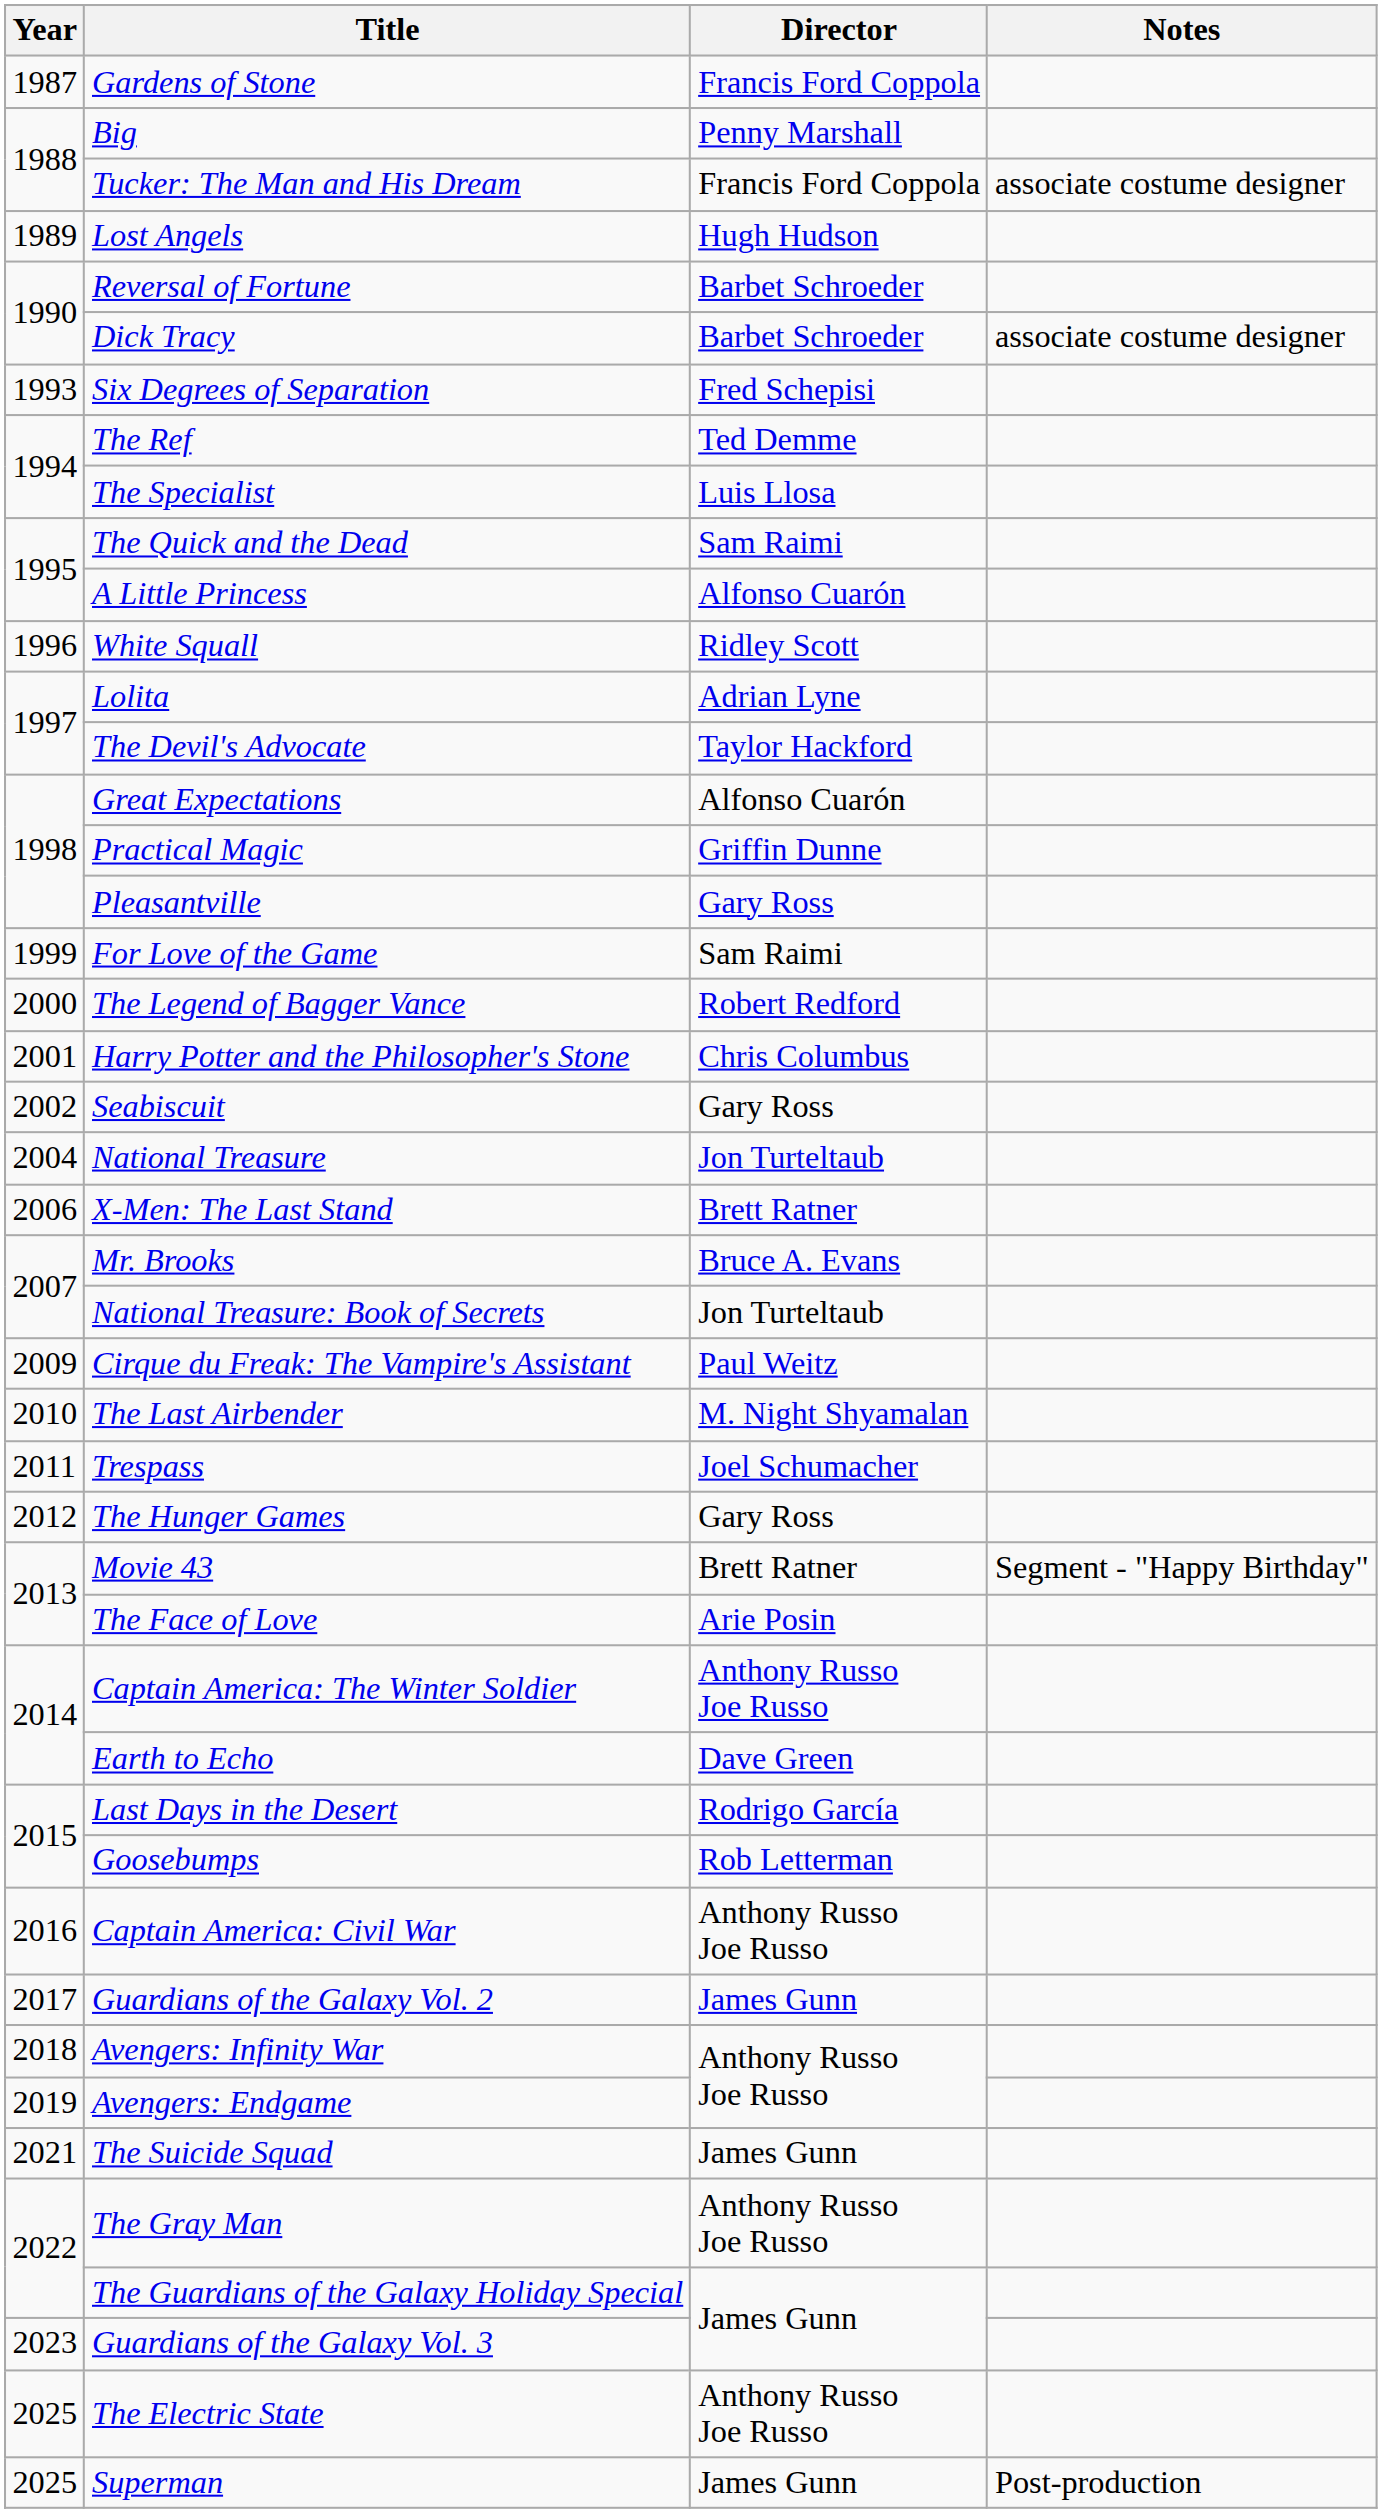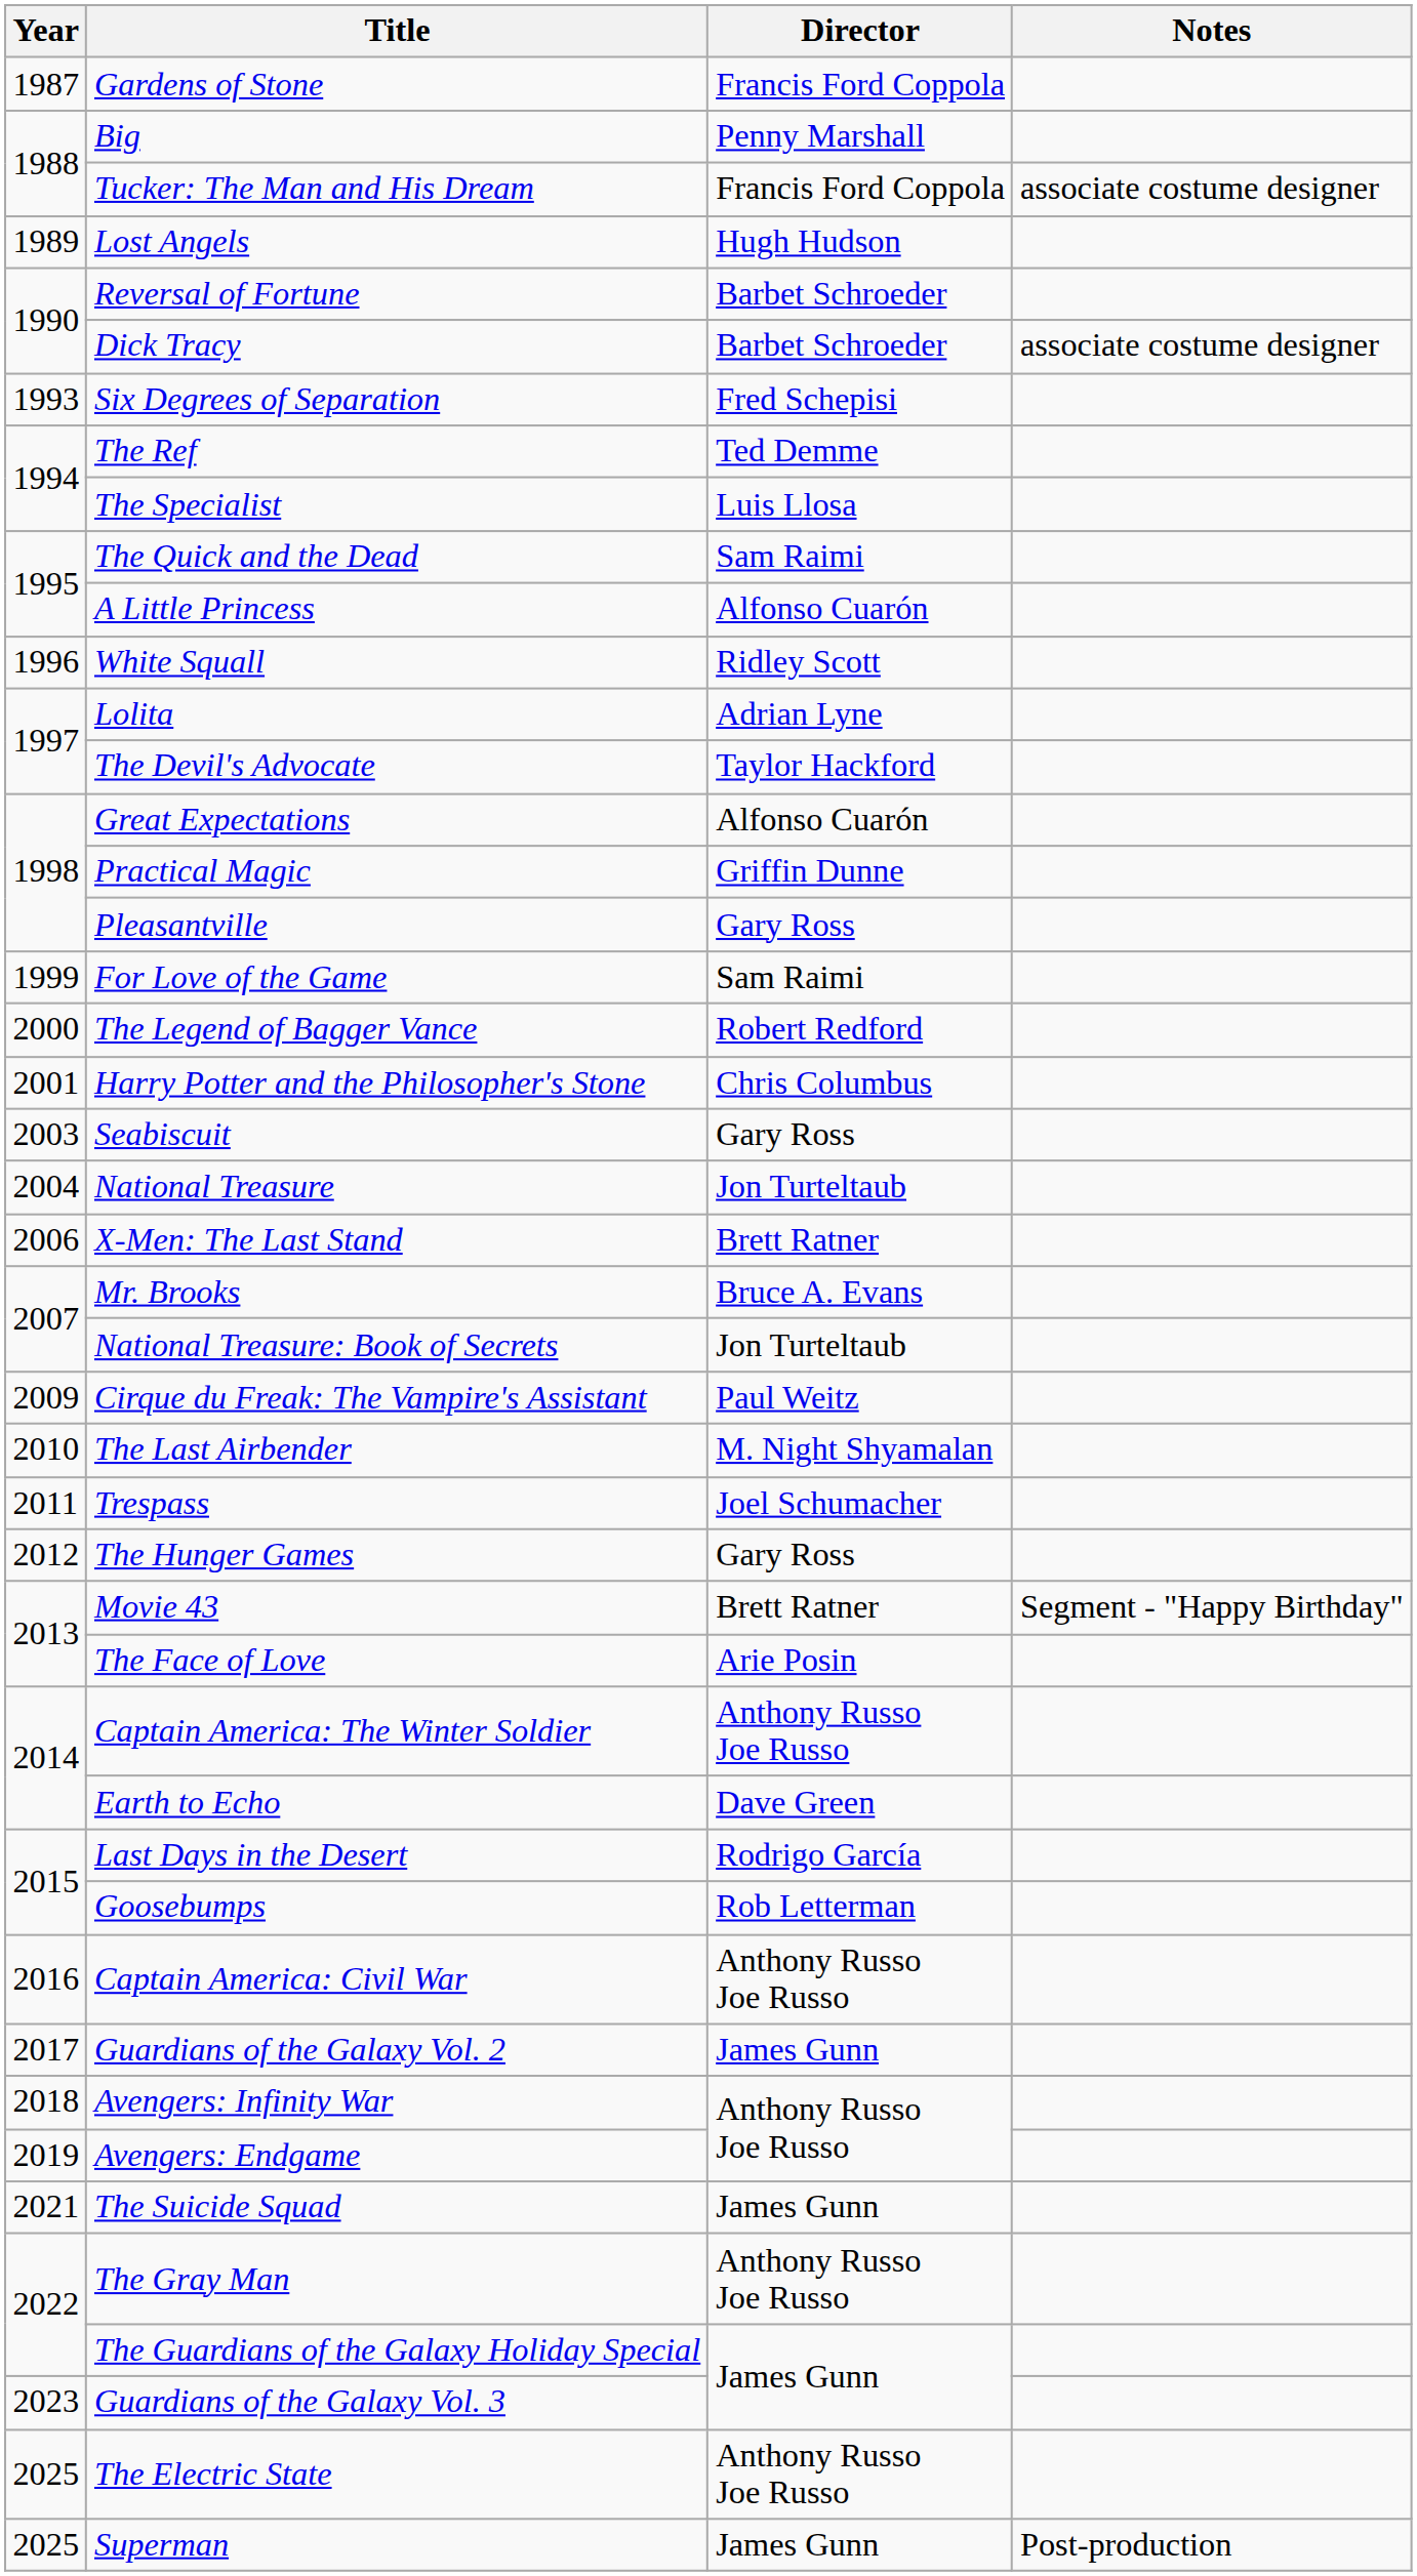Seabiscuit | Year: 2002 -> 2003
